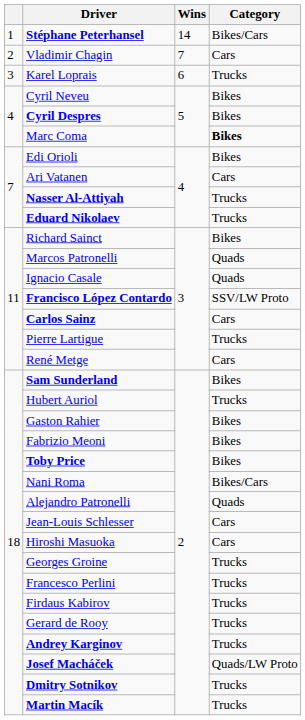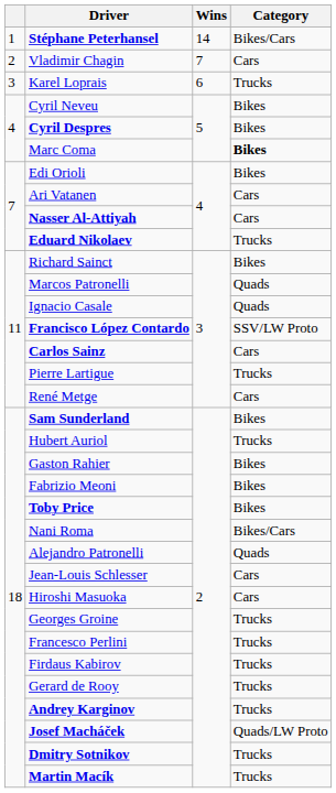Nasser Al-Attiyah | Category: Trucks -> Cars
